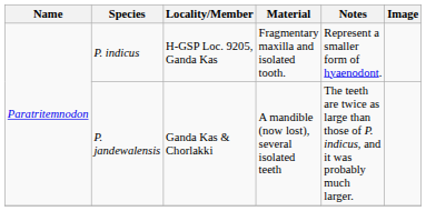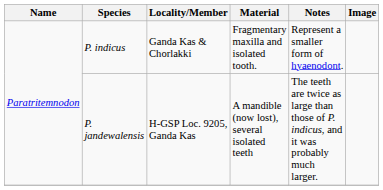P. indicus | Locality/Member: H-GSP Loc. 9205, Ganda Kas -> Ganda Kas & Chorlakki
P. jandewalensis | Locality/Member: Ganda Kas & Chorlakki -> H-GSP Loc. 9205, Ganda Kas
